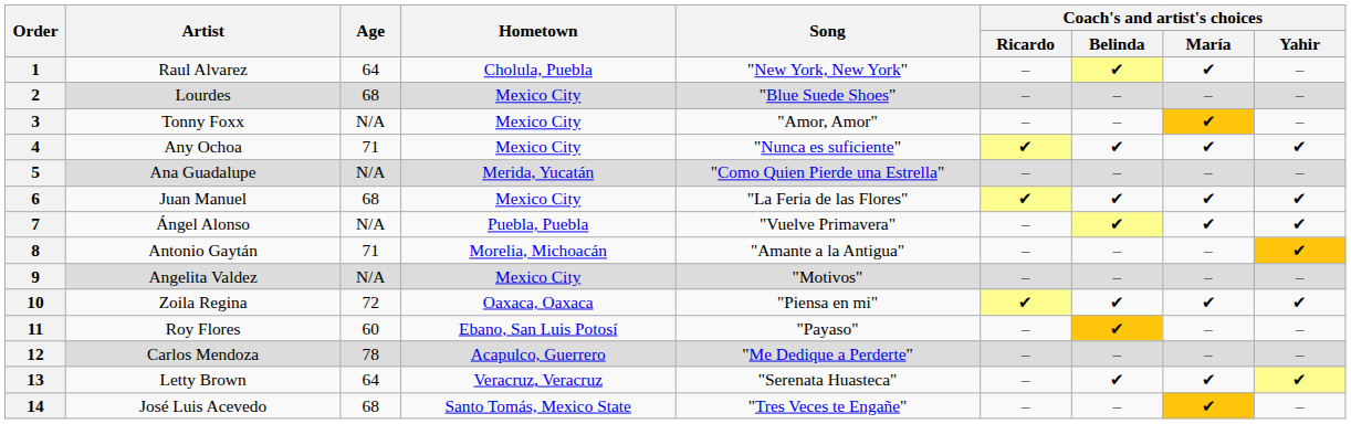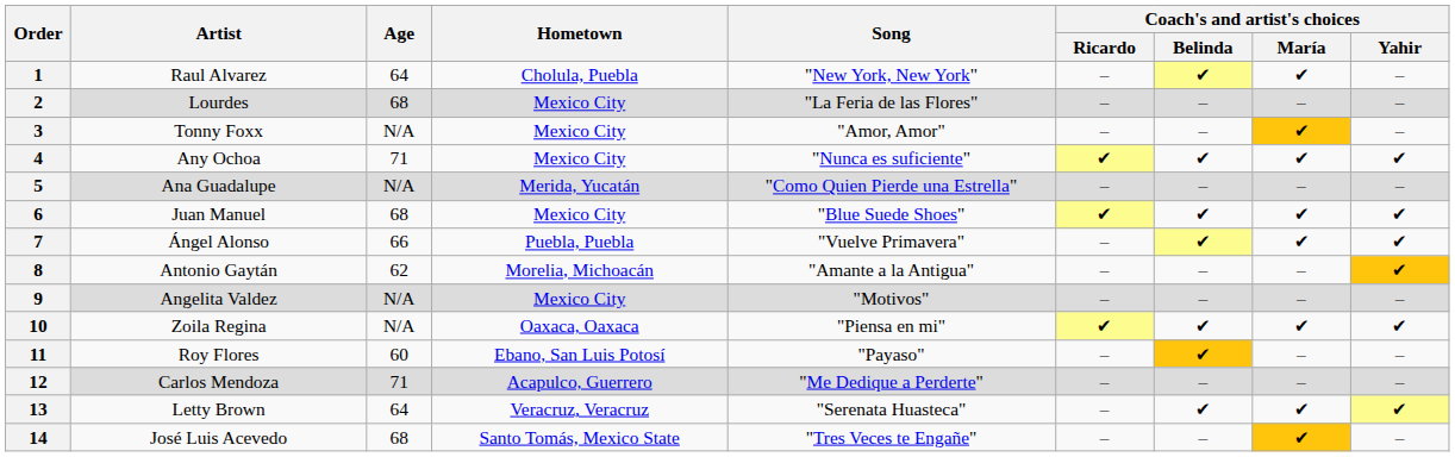2 | Song: "Blue Suede Shoes" -> "La Feria de las Flores"
6 | Song: "La Feria de las Flores" -> "Blue Suede Shoes"
7 | Age: N/A -> 66
8 | Age: 71 -> 62
10 | Age: 72 -> N/A
12 | Age: 78 -> 71
